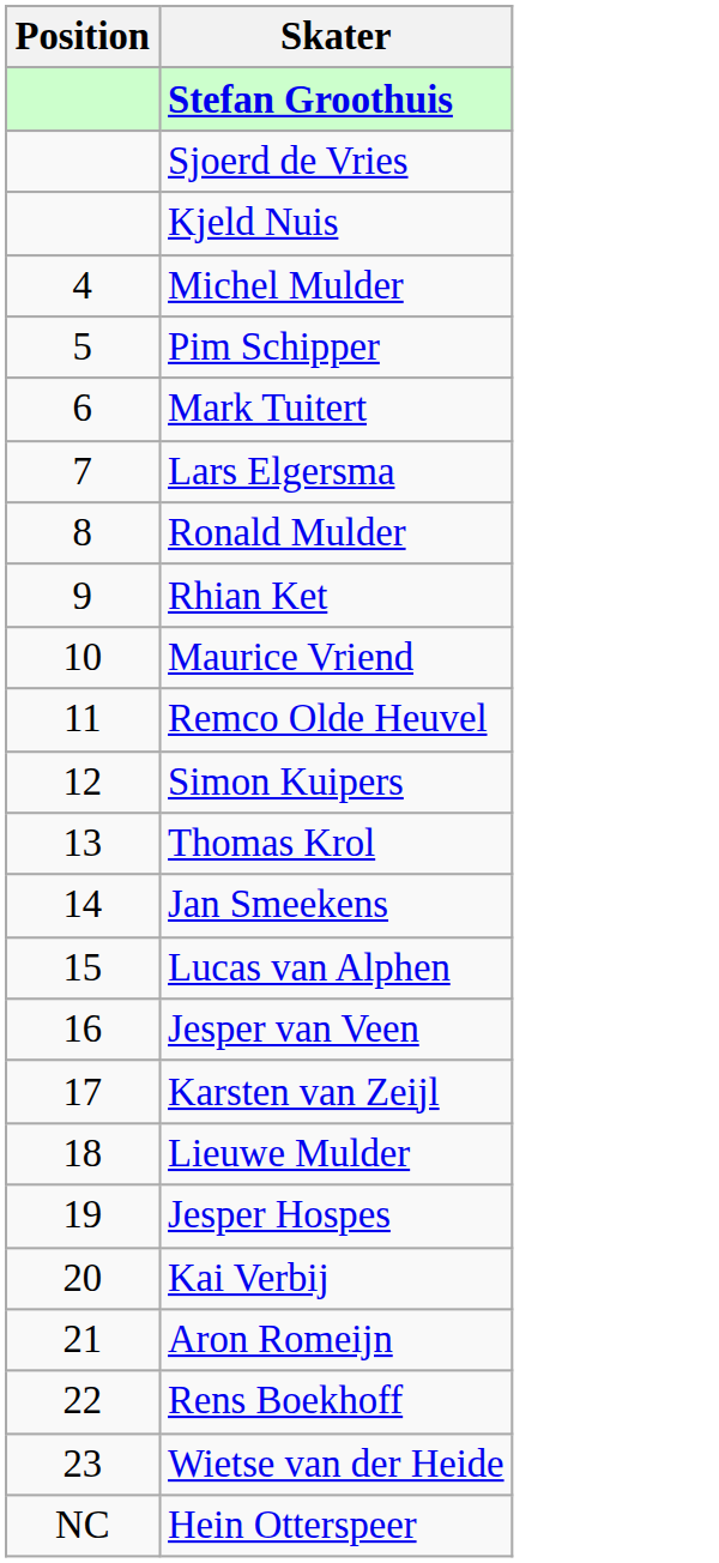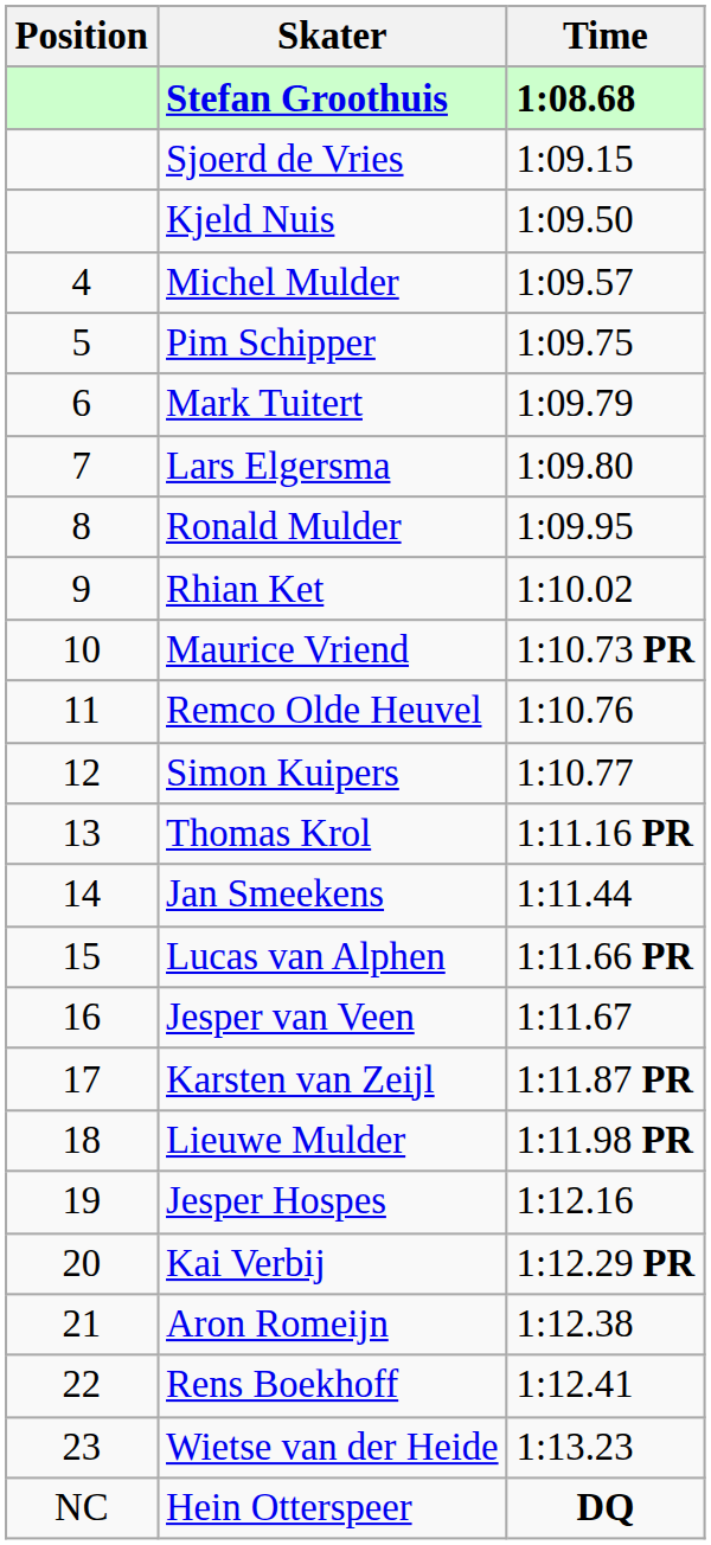+ column: Time | 1:08.68 | 1:09.15 | 1:09.50 | 1:09.57 | 1:09.75 | 1:09.79 | 1:09.80 | 1:09.95 | 1:10.02 | 1:10.73 PR | 1:10.76 | 1:10.77 | 1:11.16 PR | 1:11.44 | 1:11.66 PR | 1:11.67 | 1:11.87 PR | 1:11.98 PR | 1:12.16 | 1:12.29 PR | 1:12.38 | 1:12.41 | 1:13.23 | DQ
